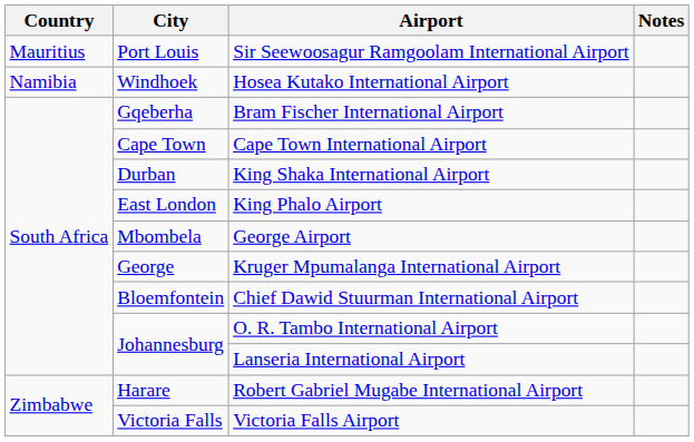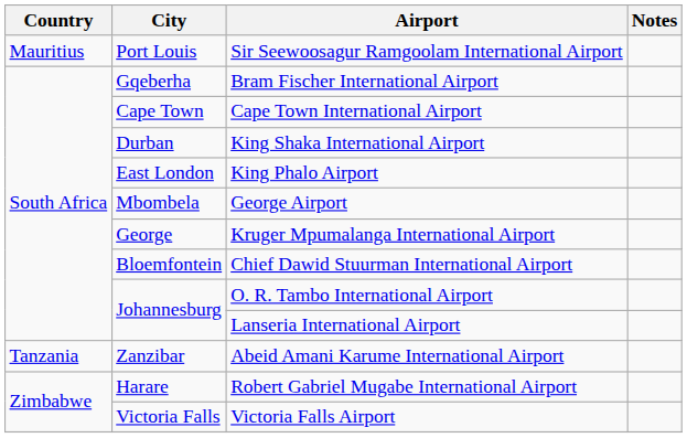- row: Namibia | Windhoek | Hosea Kutako International Airport
+ row: Tanzania | Zanzibar | Abeid Amani Karume International Airport
